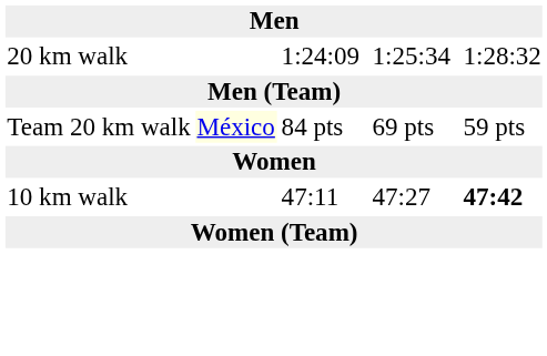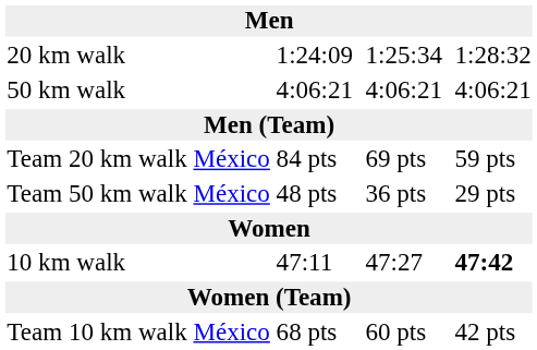+ row: 50 km walk | 4:06:21 | 4:06:21 | 4:06:21
Team 20 km walk | column 2: lightyellow background -> no background
+ row: Team 50 km walk | México | 48 pts | 36 pts | 29 pts
+ row: Team 10 km walk | México | 68 pts | 60 pts | 42 pts
